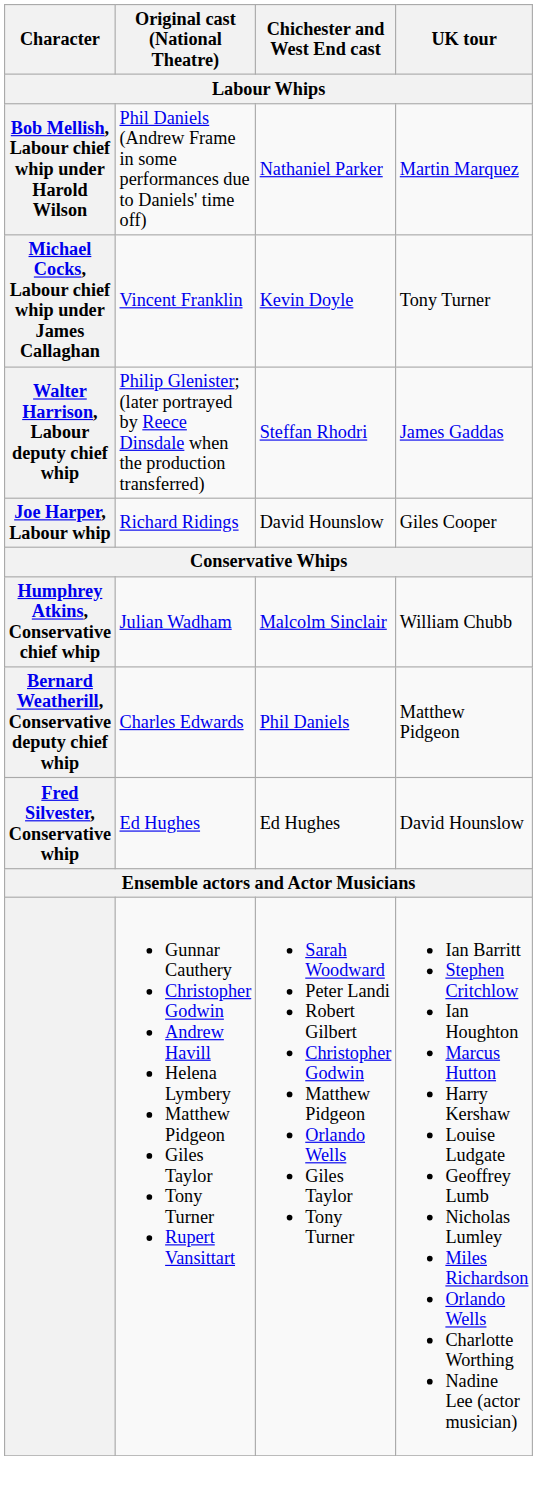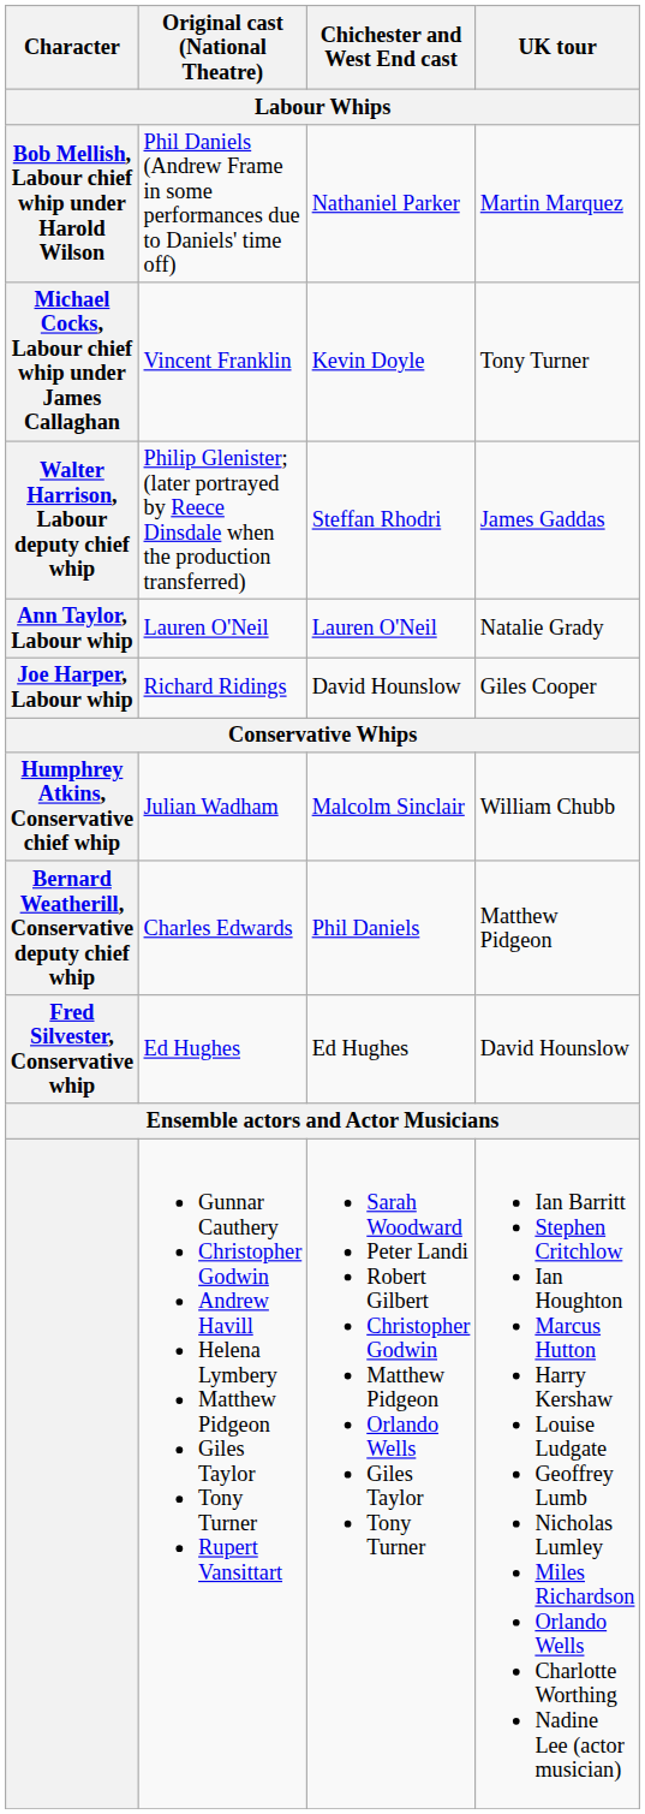+ row: Ann Taylor, Labour whip | Lauren O'Neil | Lauren O'Neil | Natalie Grady
